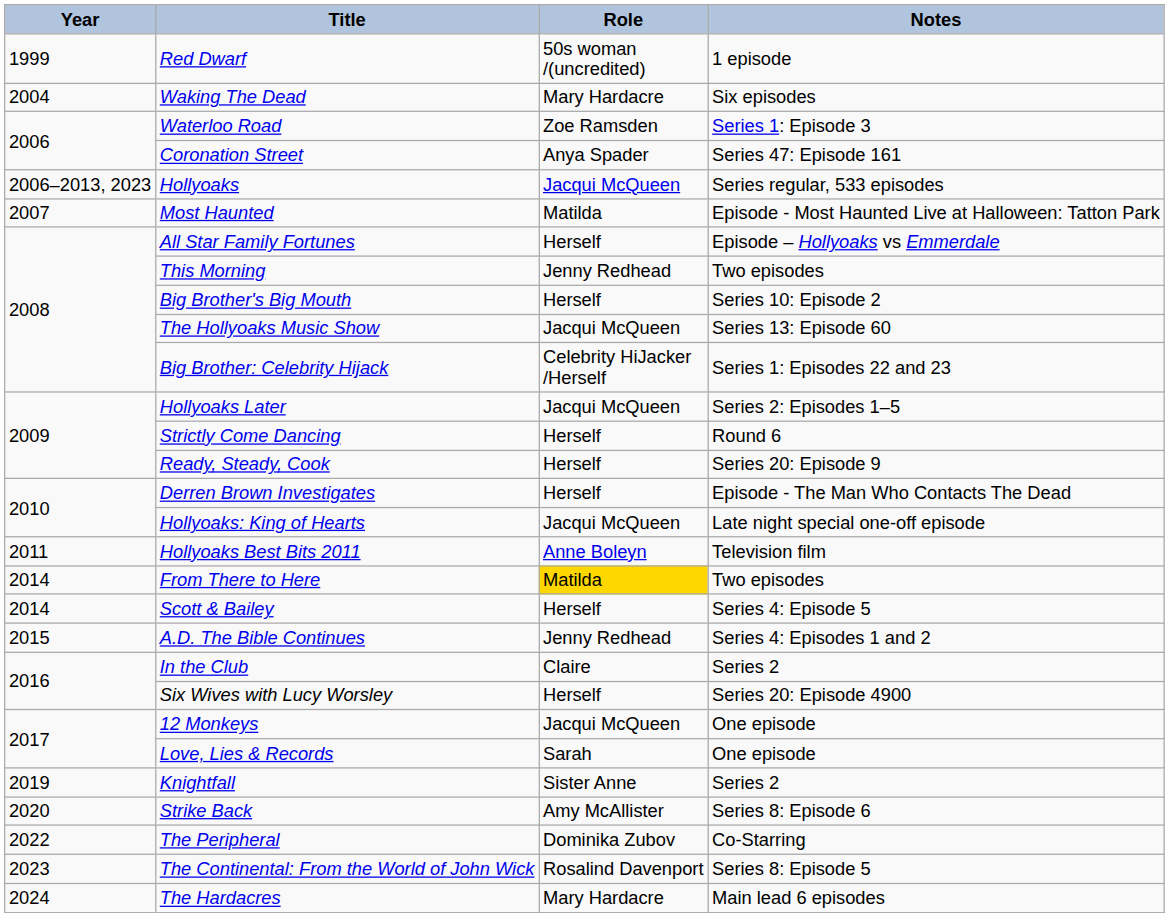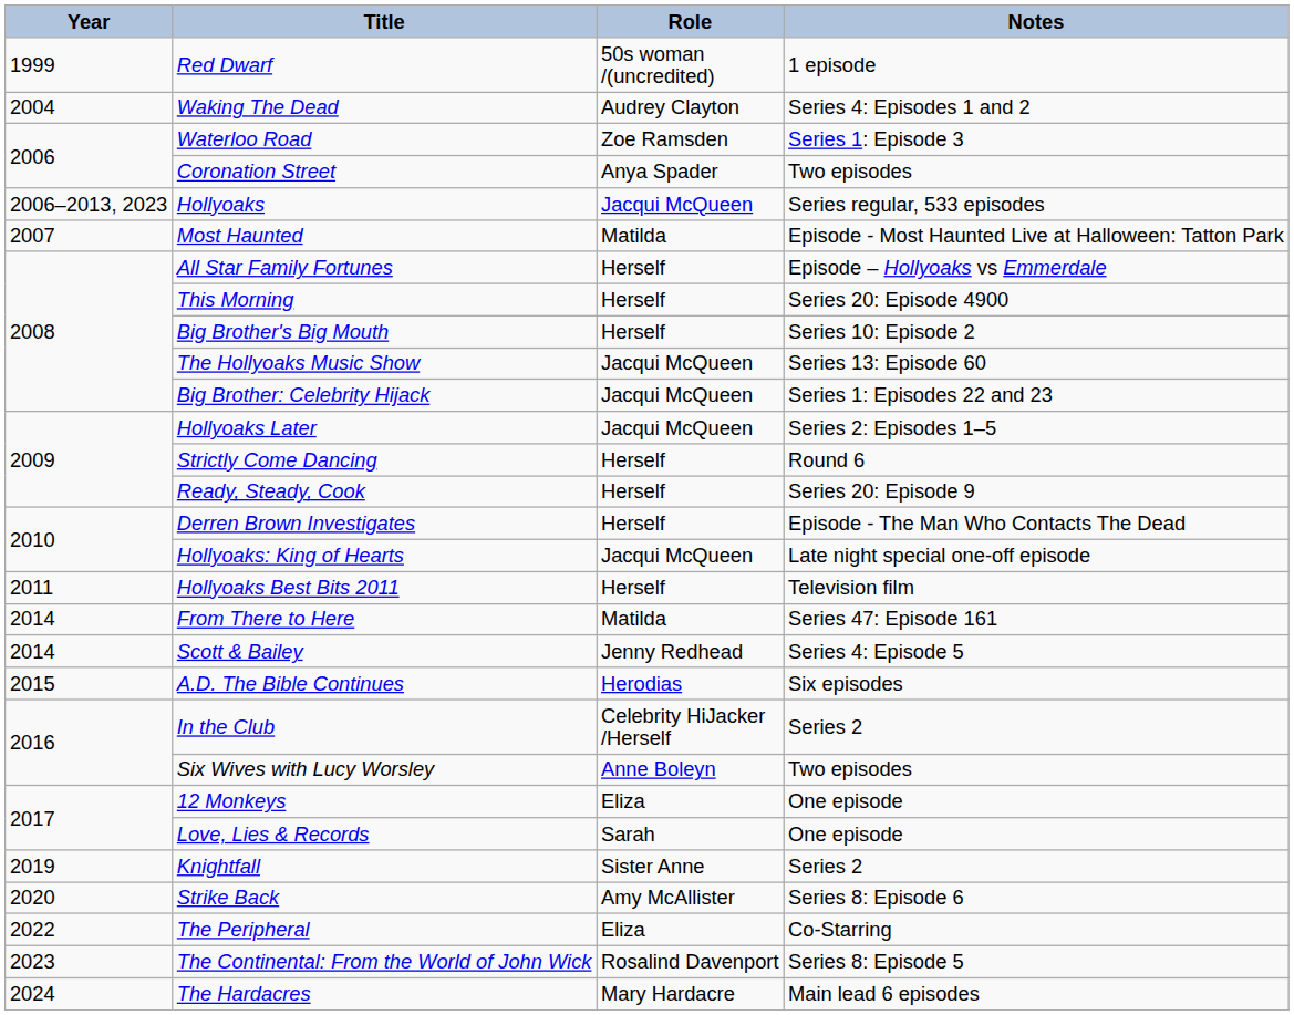Waking The Dead | Role: Mary Hardacre -> Audrey Clayton
Waking The Dead | Notes: Six episodes -> Series 4: Episodes 1 and 2
Coronation Street | Notes: Series 47: Episode 161 -> Two episodes
This Morning | Role: Jenny Redhead -> Herself
This Morning | Notes: Two episodes -> Series 20: Episode 4900
Big Brother: Celebrity Hijack | Role: Celebrity HiJacker /Herself -> Jacqui McQueen
Hollyoaks Best Bits 2011 | Role: Anne Boleyn -> Herself
From There to Here | Role: gold background -> no background
From There to Here | Notes: Two episodes -> Series 47: Episode 161
Scott & Bailey | Role: Herself -> Jenny Redhead
A.D. The Bible Continues | Role: Jenny Redhead -> Herodias
A.D. The Bible Continues | Notes: Series 4: Episodes 1 and 2 -> Six episodes
In the Club | Role: Claire -> Celebrity HiJacker /Herself
Six Wives with Lucy Worsley | Role: Herself -> Anne Boleyn
Six Wives with Lucy Worsley | Notes: Series 20: Episode 4900 -> Two episodes
12 Monkeys | Role: Jacqui McQueen -> Eliza
The Peripheral | Role: Dominika Zubov -> Eliza
